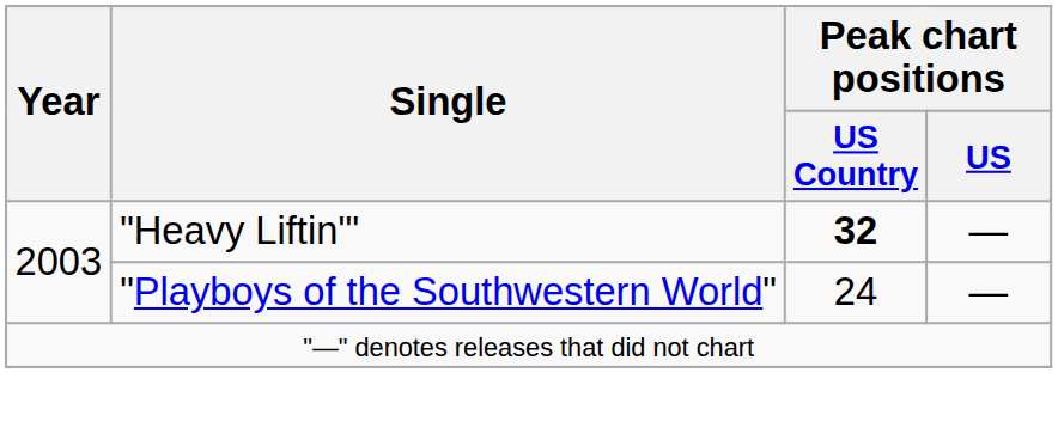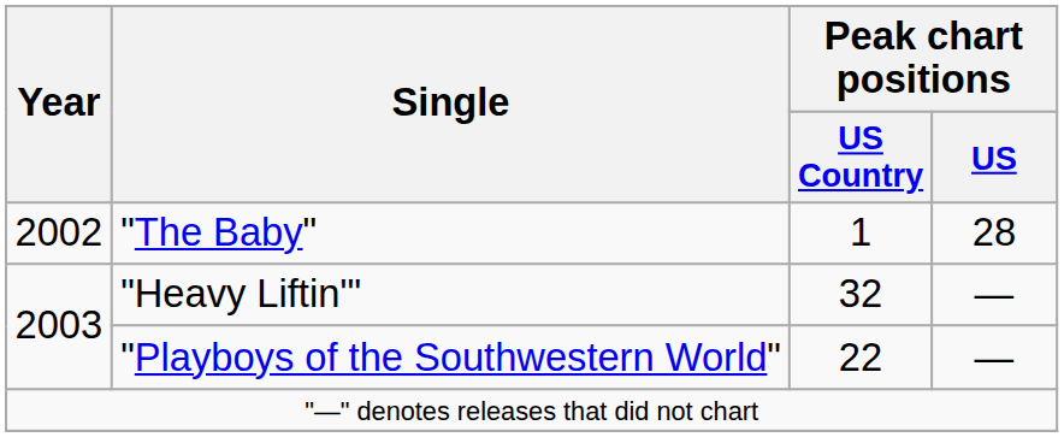+ row: 2002 | "The Baby" | 1 | 28
"Heavy Liftin'" | Peak chart positions / US Country: bold -> normal
"Playboys of the Southwestern World" | Peak chart positions / US Country: 24 -> 22
